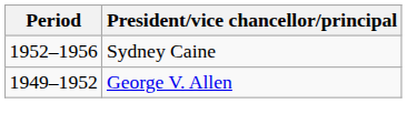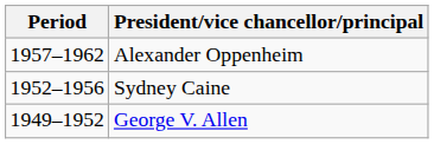+ row: 1957–1962 | Alexander Oppenheim
